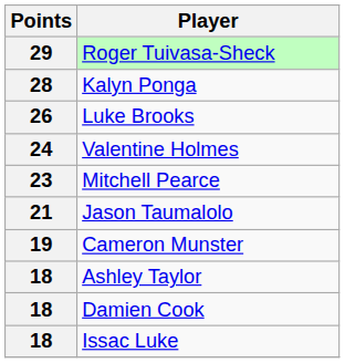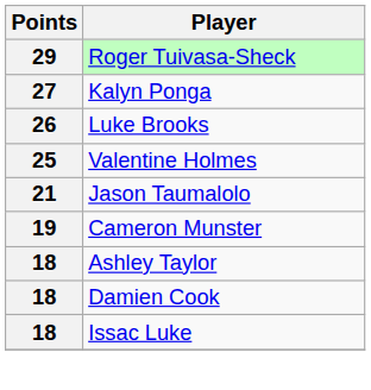Kalyn Ponga | Points: 28 -> 27
Valentine Holmes | Points: 24 -> 25
- row: 23 | Mitchell Pearce
